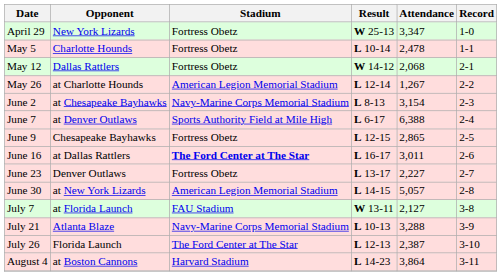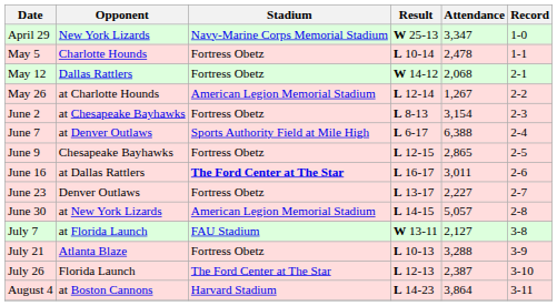April 29 | Stadium: Fortress Obetz -> Navy-Marine Corps Memorial Stadium
June 2 | Stadium: Navy-Marine Corps Memorial Stadium -> Fortress Obetz
July 21 | Stadium: Navy-Marine Corps Memorial Stadium -> Fortress Obetz
